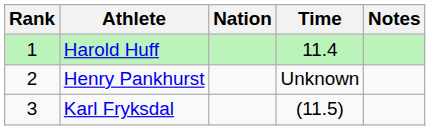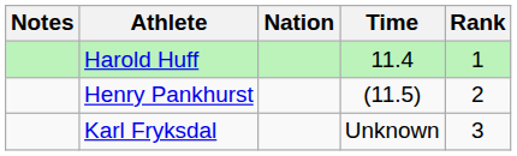columns swapped: Rank <-> Notes
Henry Pankhurst | Time: Unknown -> (11.5)
Karl Fryksdal | Time: (11.5) -> Unknown
